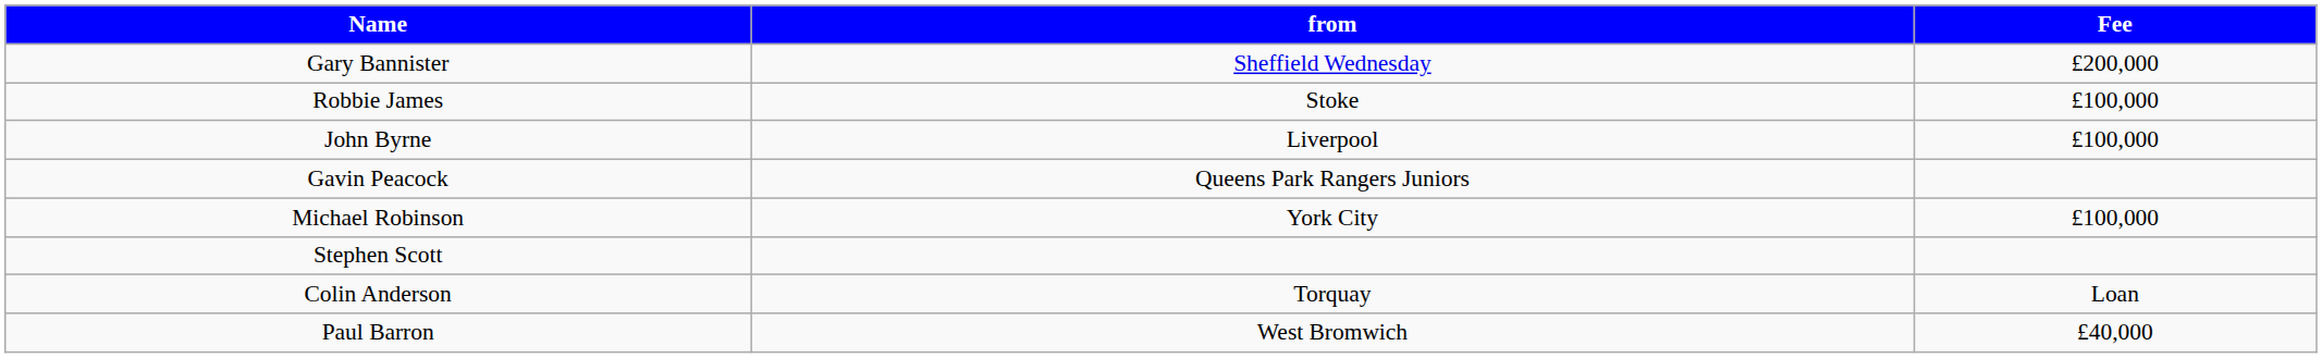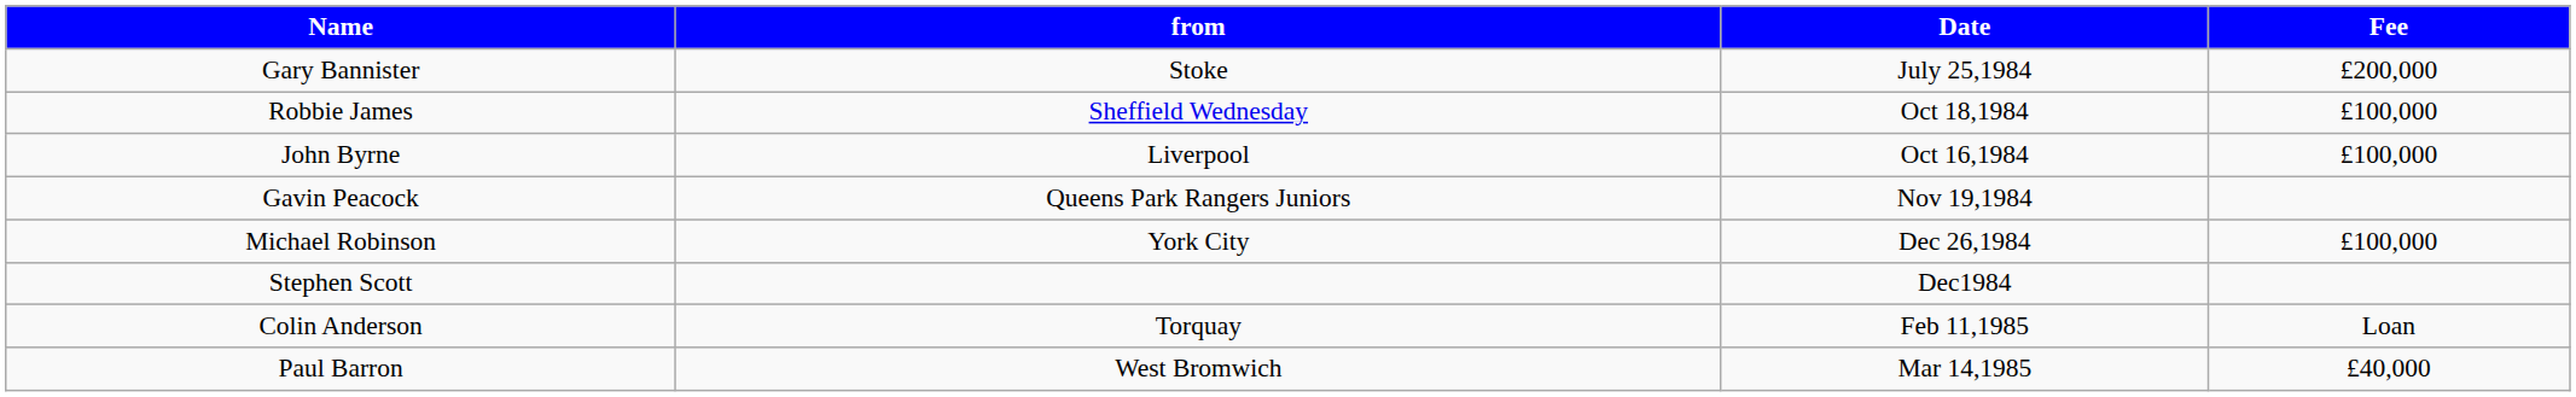+ column: Date | July 25,1984 | Oct 18,1984 | Oct 16,1984 | Nov 19,1984 | Dec 26,1984 | Dec1984 | Feb 11,1985 | Mar 14,1985
Gary Bannister | from: Sheffield Wednesday -> Stoke
Robbie James | from: Stoke -> Sheffield Wednesday
